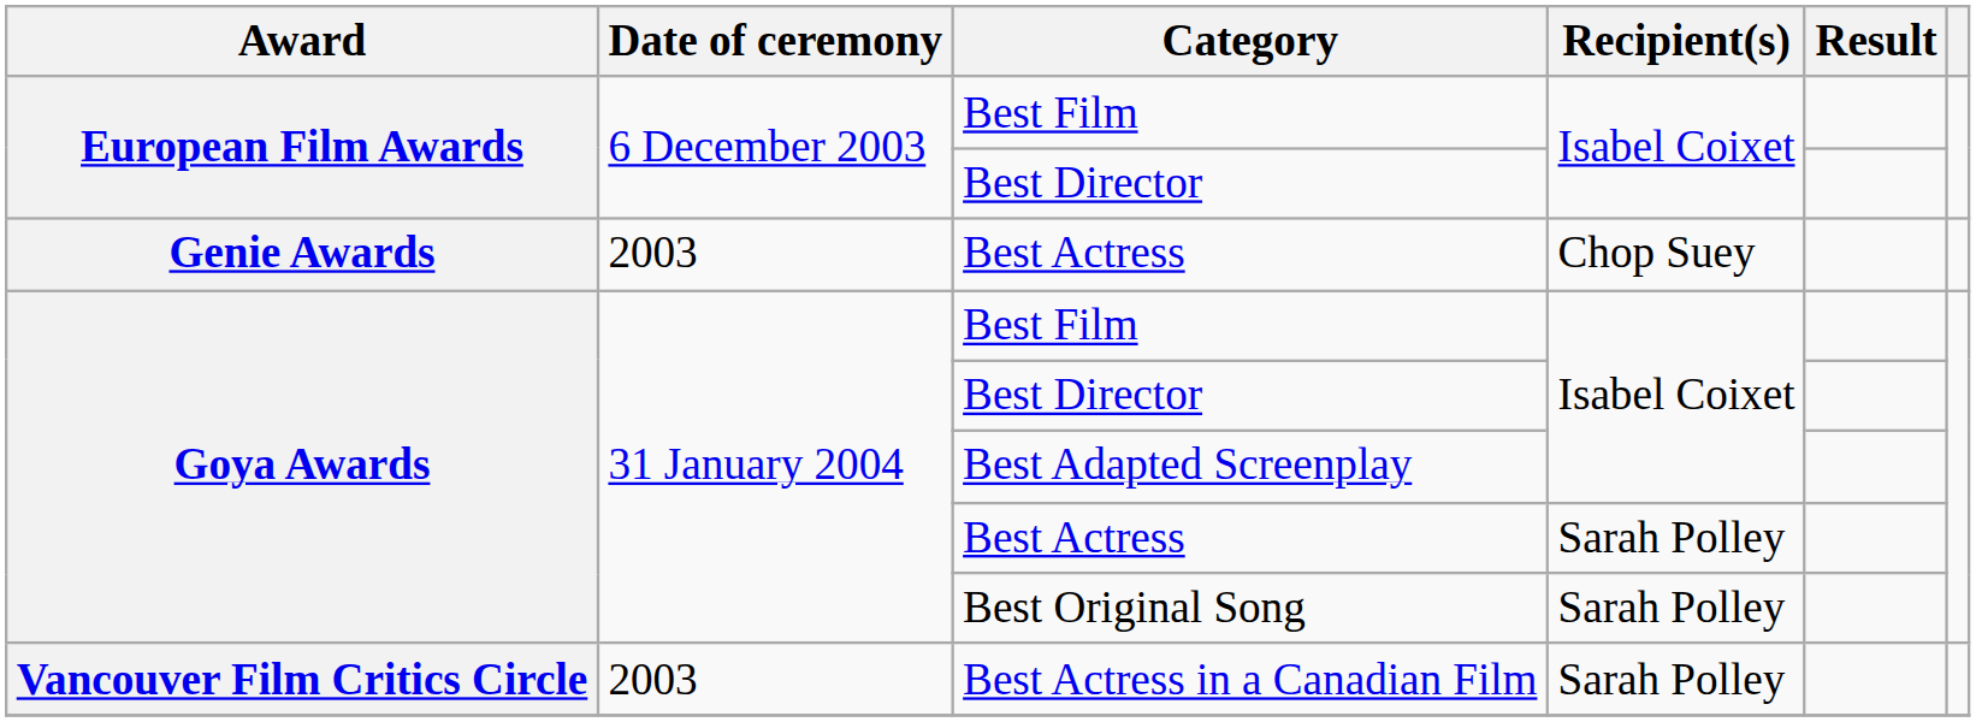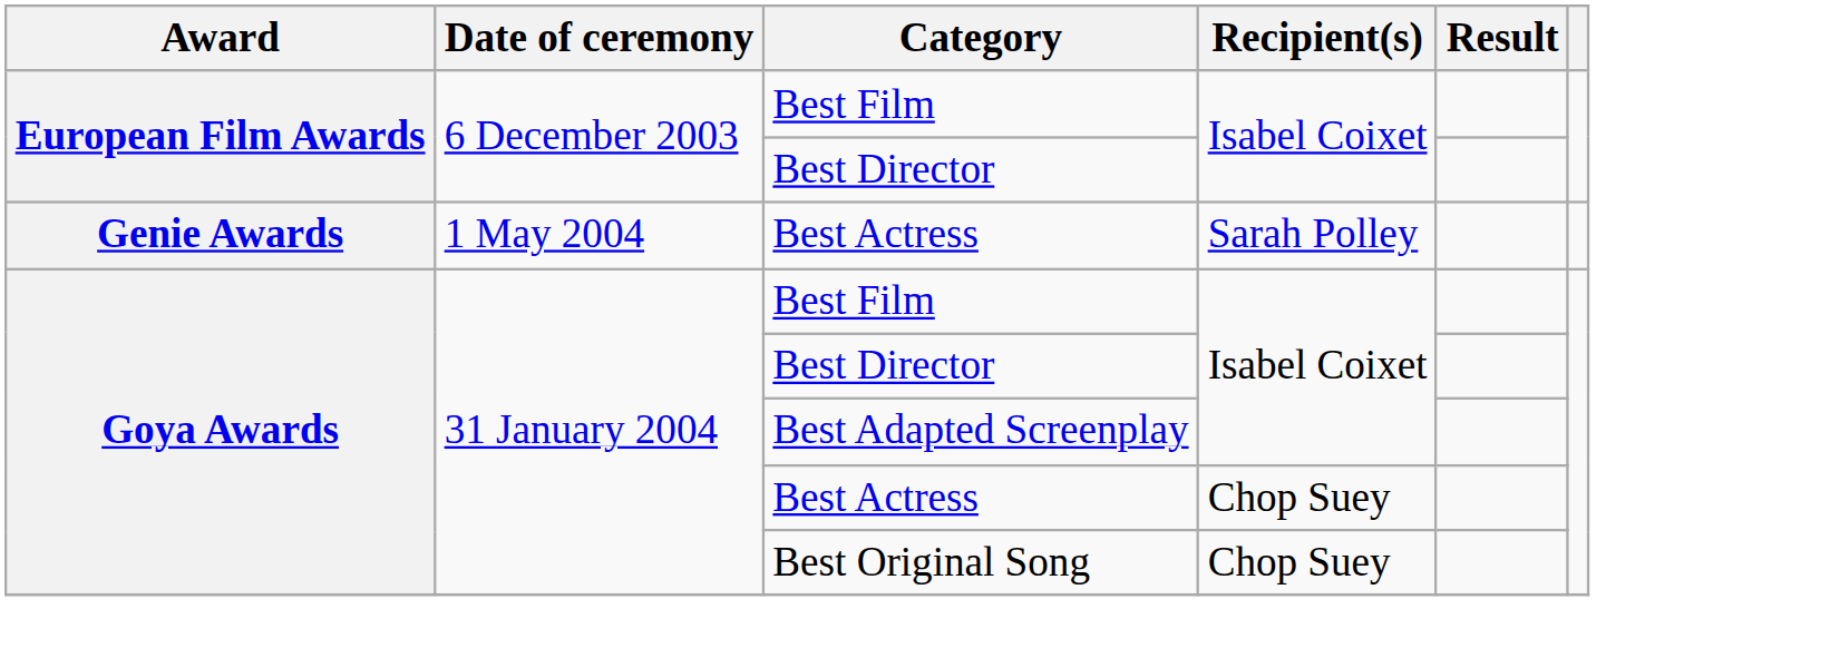Genie Awards / Best Actress | Date of ceremony: 2003 -> 1 May 2004
Genie Awards / Best Actress | Recipient(s): Chop Suey -> Sarah Polley
Goya Awards / Best Actress | Recipient(s): Sarah Polley -> Chop Suey
Best Original Song | Recipient(s): Sarah Polley -> Chop Suey
- row: Vancouver Film Critics Circle | 2003 | Best Actress in a Canadian Film | Sarah Polley
